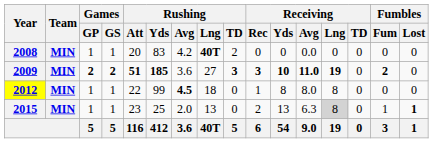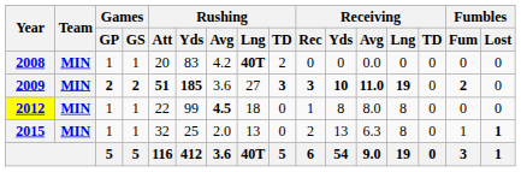2015 | Rushing / Att: 23 -> 32
2015 | Receiving / Lng: lightgrey background -> no background
